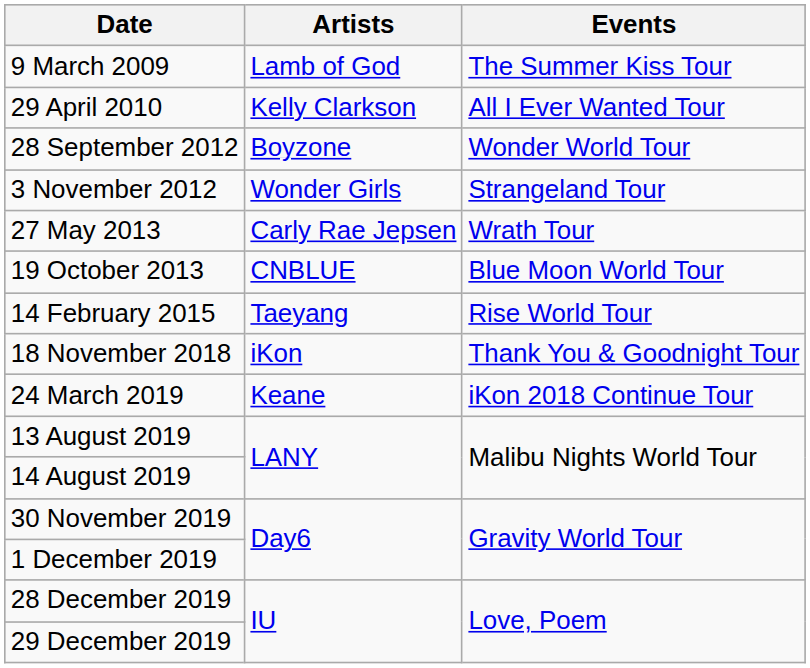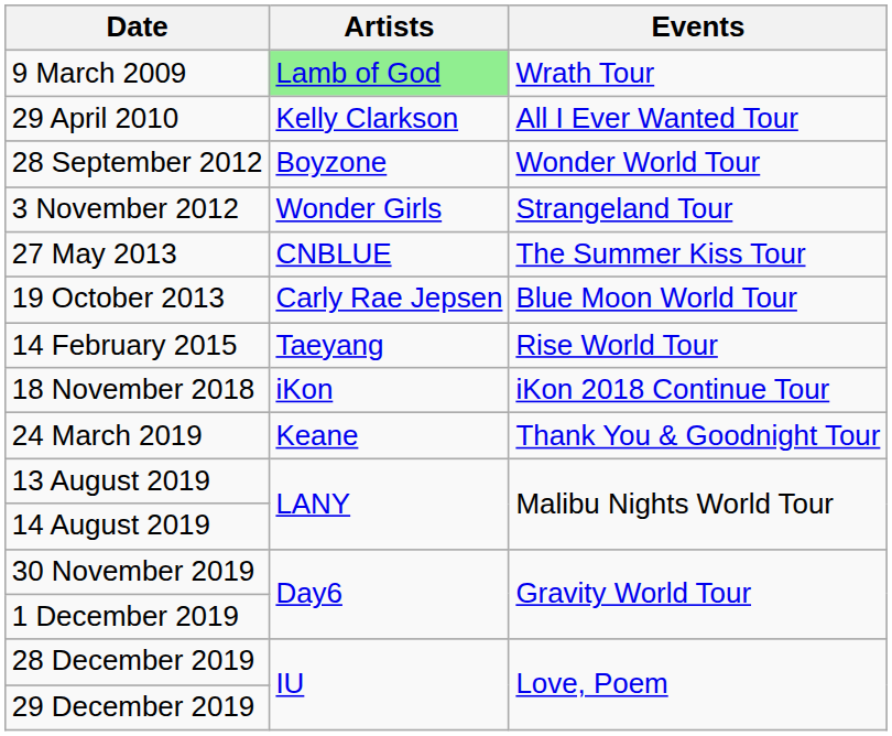9 March 2009 | Artists: no background -> lightgreen background
9 March 2009 | Events: The Summer Kiss Tour -> Wrath Tour
27 May 2013 | Artists: Carly Rae Jepsen -> CNBLUE
27 May 2013 | Events: Wrath Tour -> The Summer Kiss Tour
19 October 2013 | Artists: CNBLUE -> Carly Rae Jepsen
18 November 2018 | Events: Thank You & Goodnight Tour -> iKon 2018 Continue Tour
24 March 2019 | Events: iKon 2018 Continue Tour -> Thank You & Goodnight Tour
